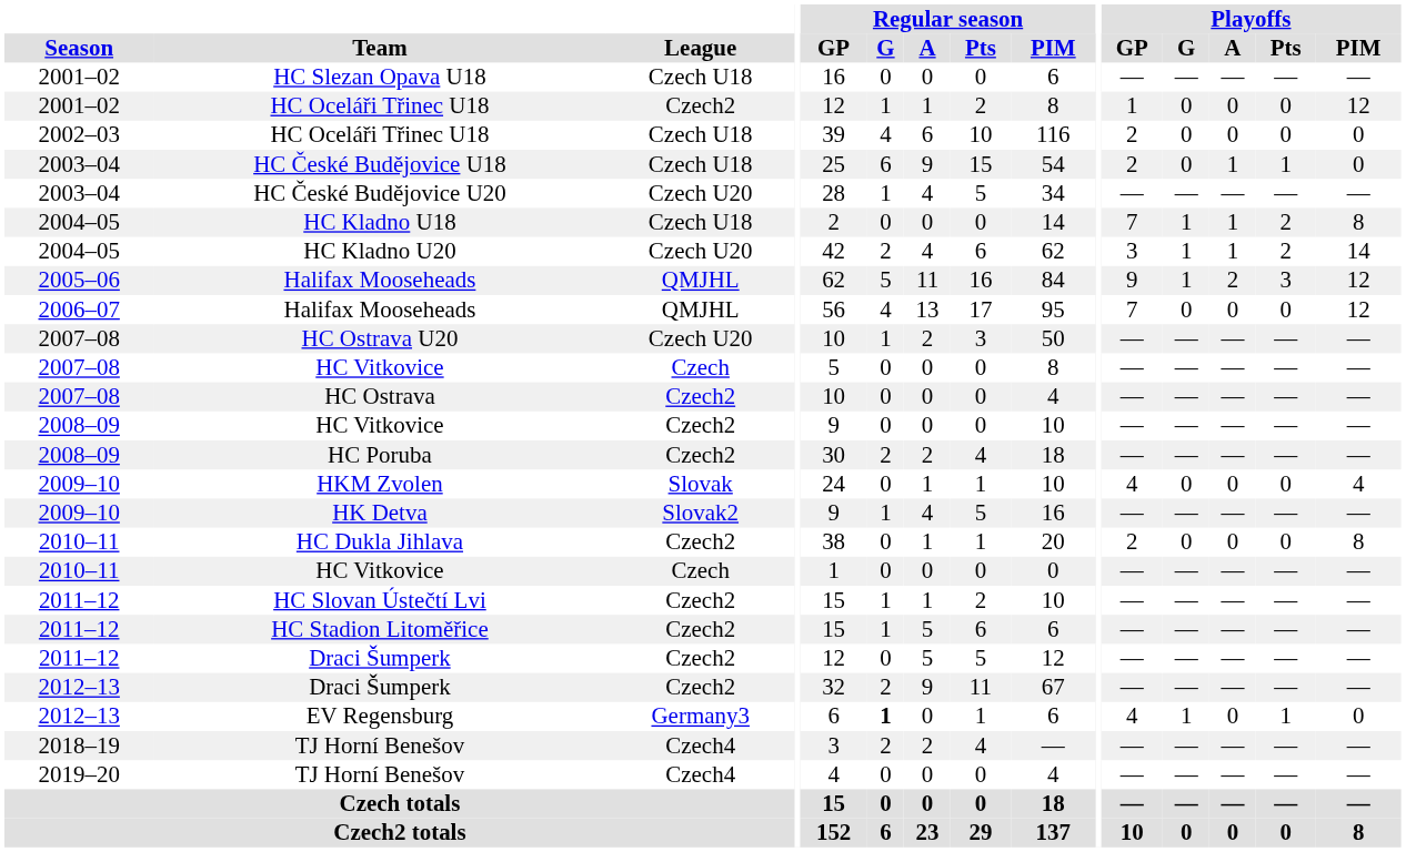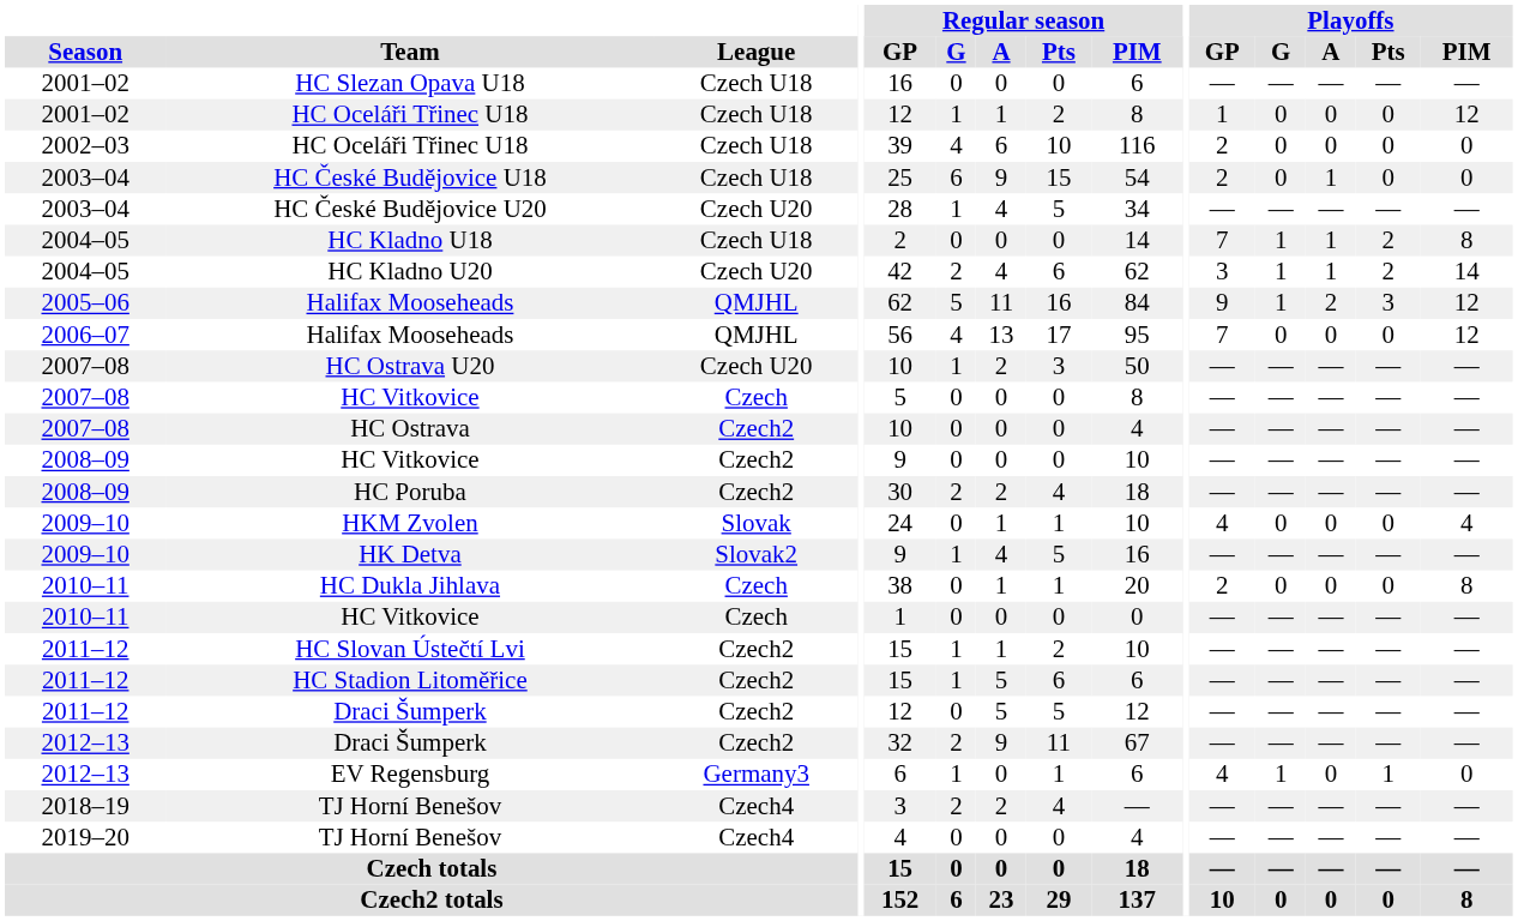2001–02 / HC Oceláři Třinec U18 | League: Czech2 -> Czech U18
HC České Budějovice U18 | Playoffs / Pts: 1 -> 0
HC Dukla Jihlava | League: Czech2 -> Czech
EV Regensburg | Regular season / G: bold -> normal
